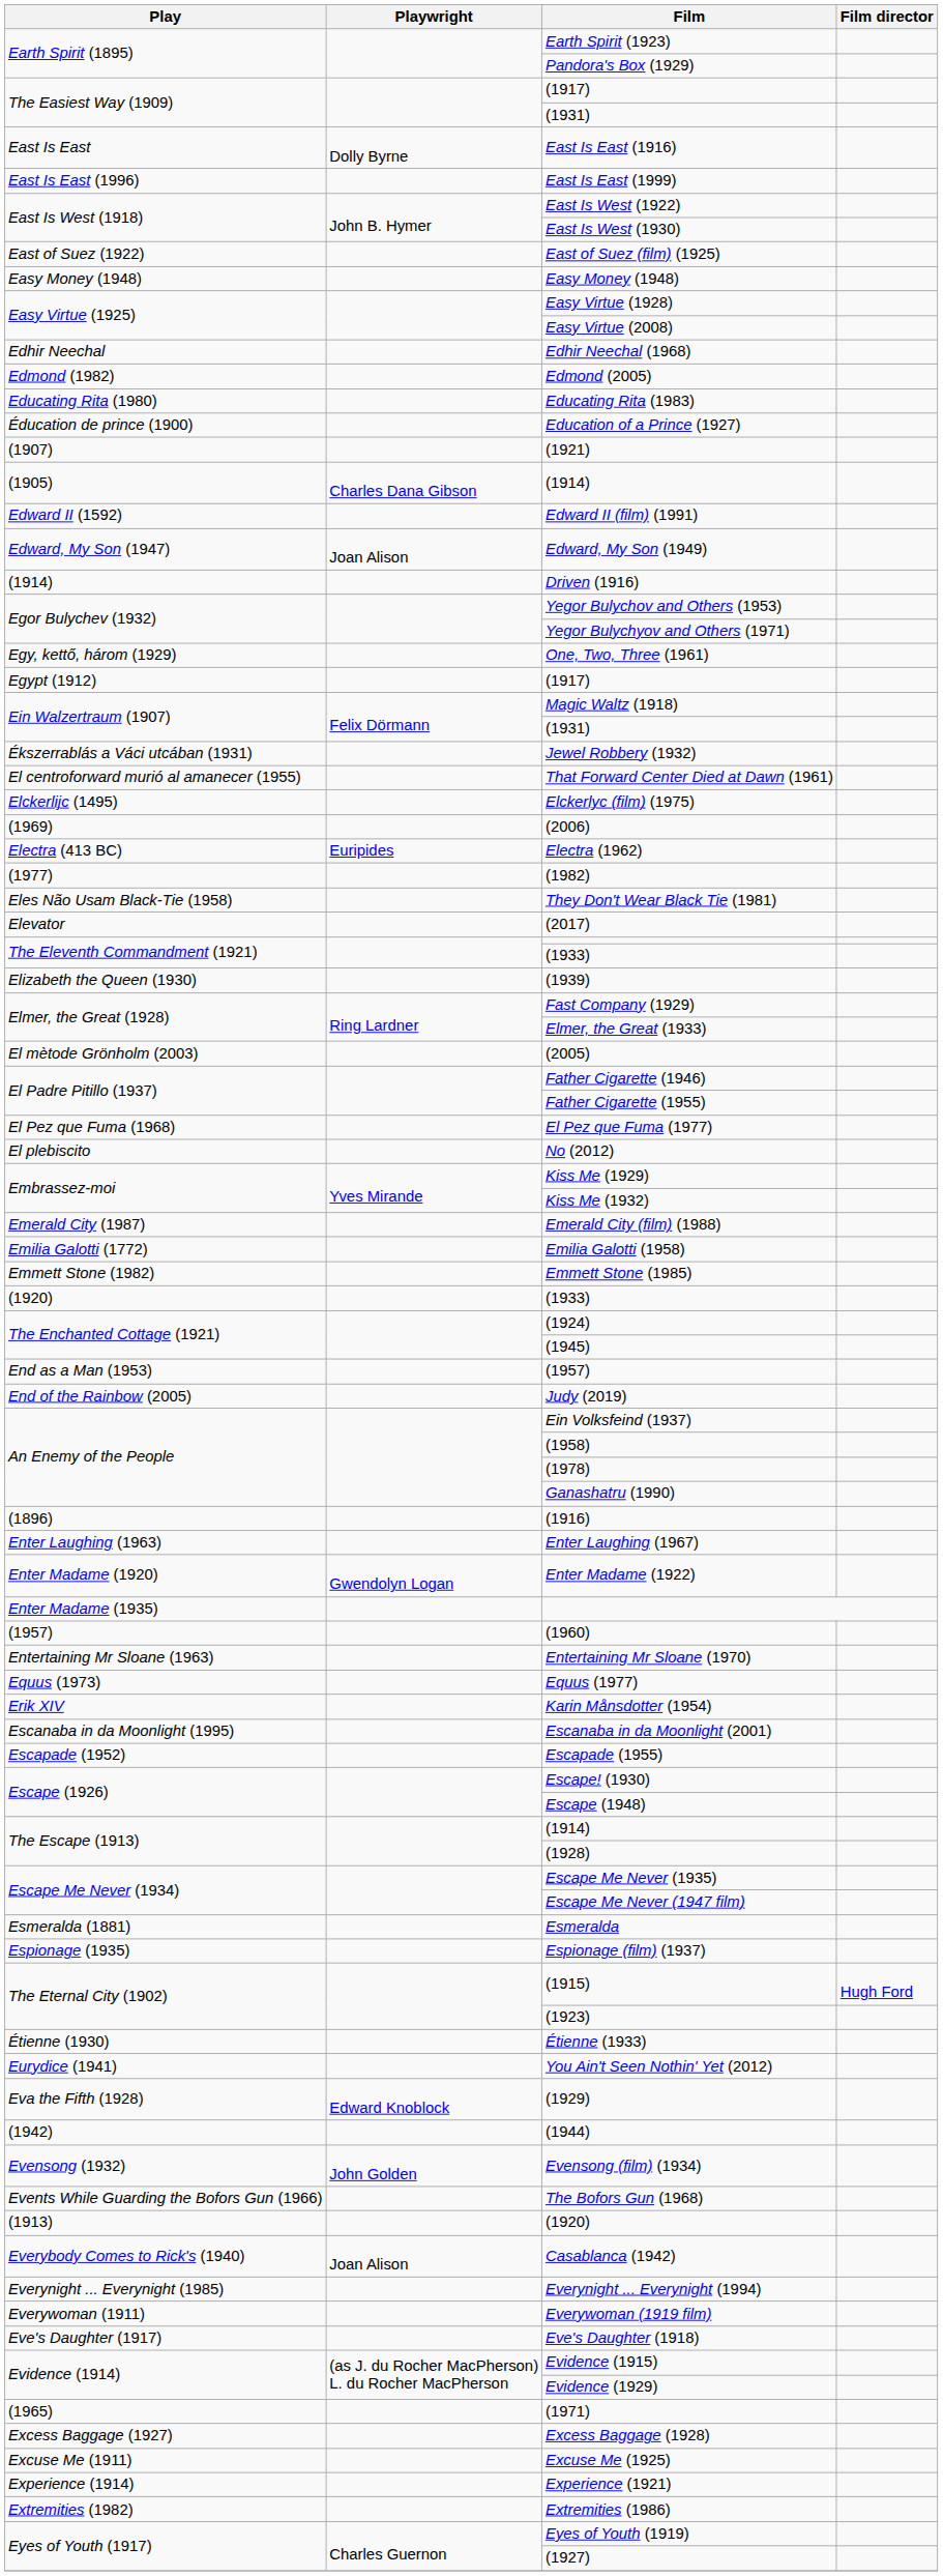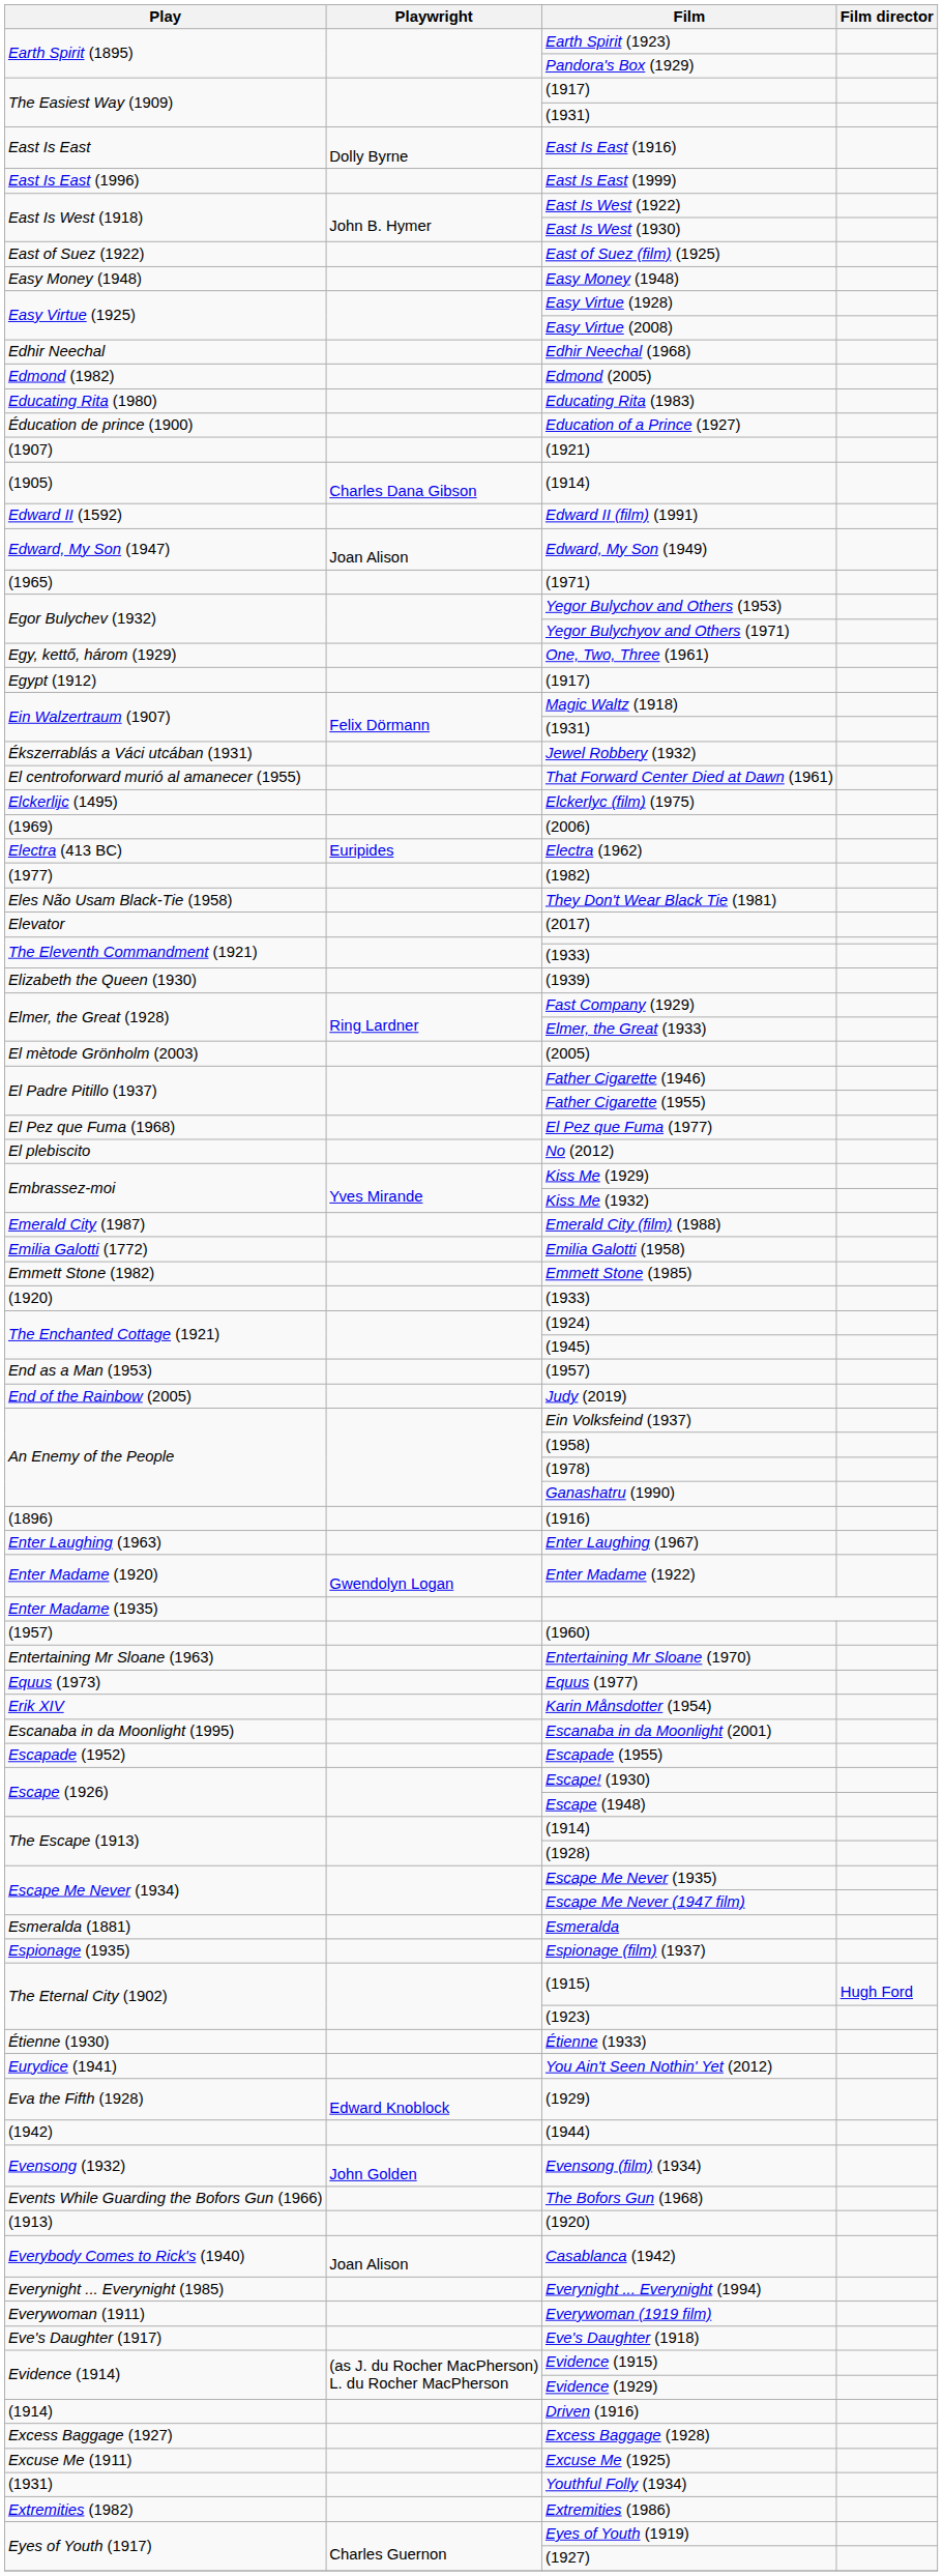rows swapped: (1971) <-> Driven (1916)
+ row: (1931) | Youthful Folly (1934)
- row: Experience (1914) | Experience (1921)
